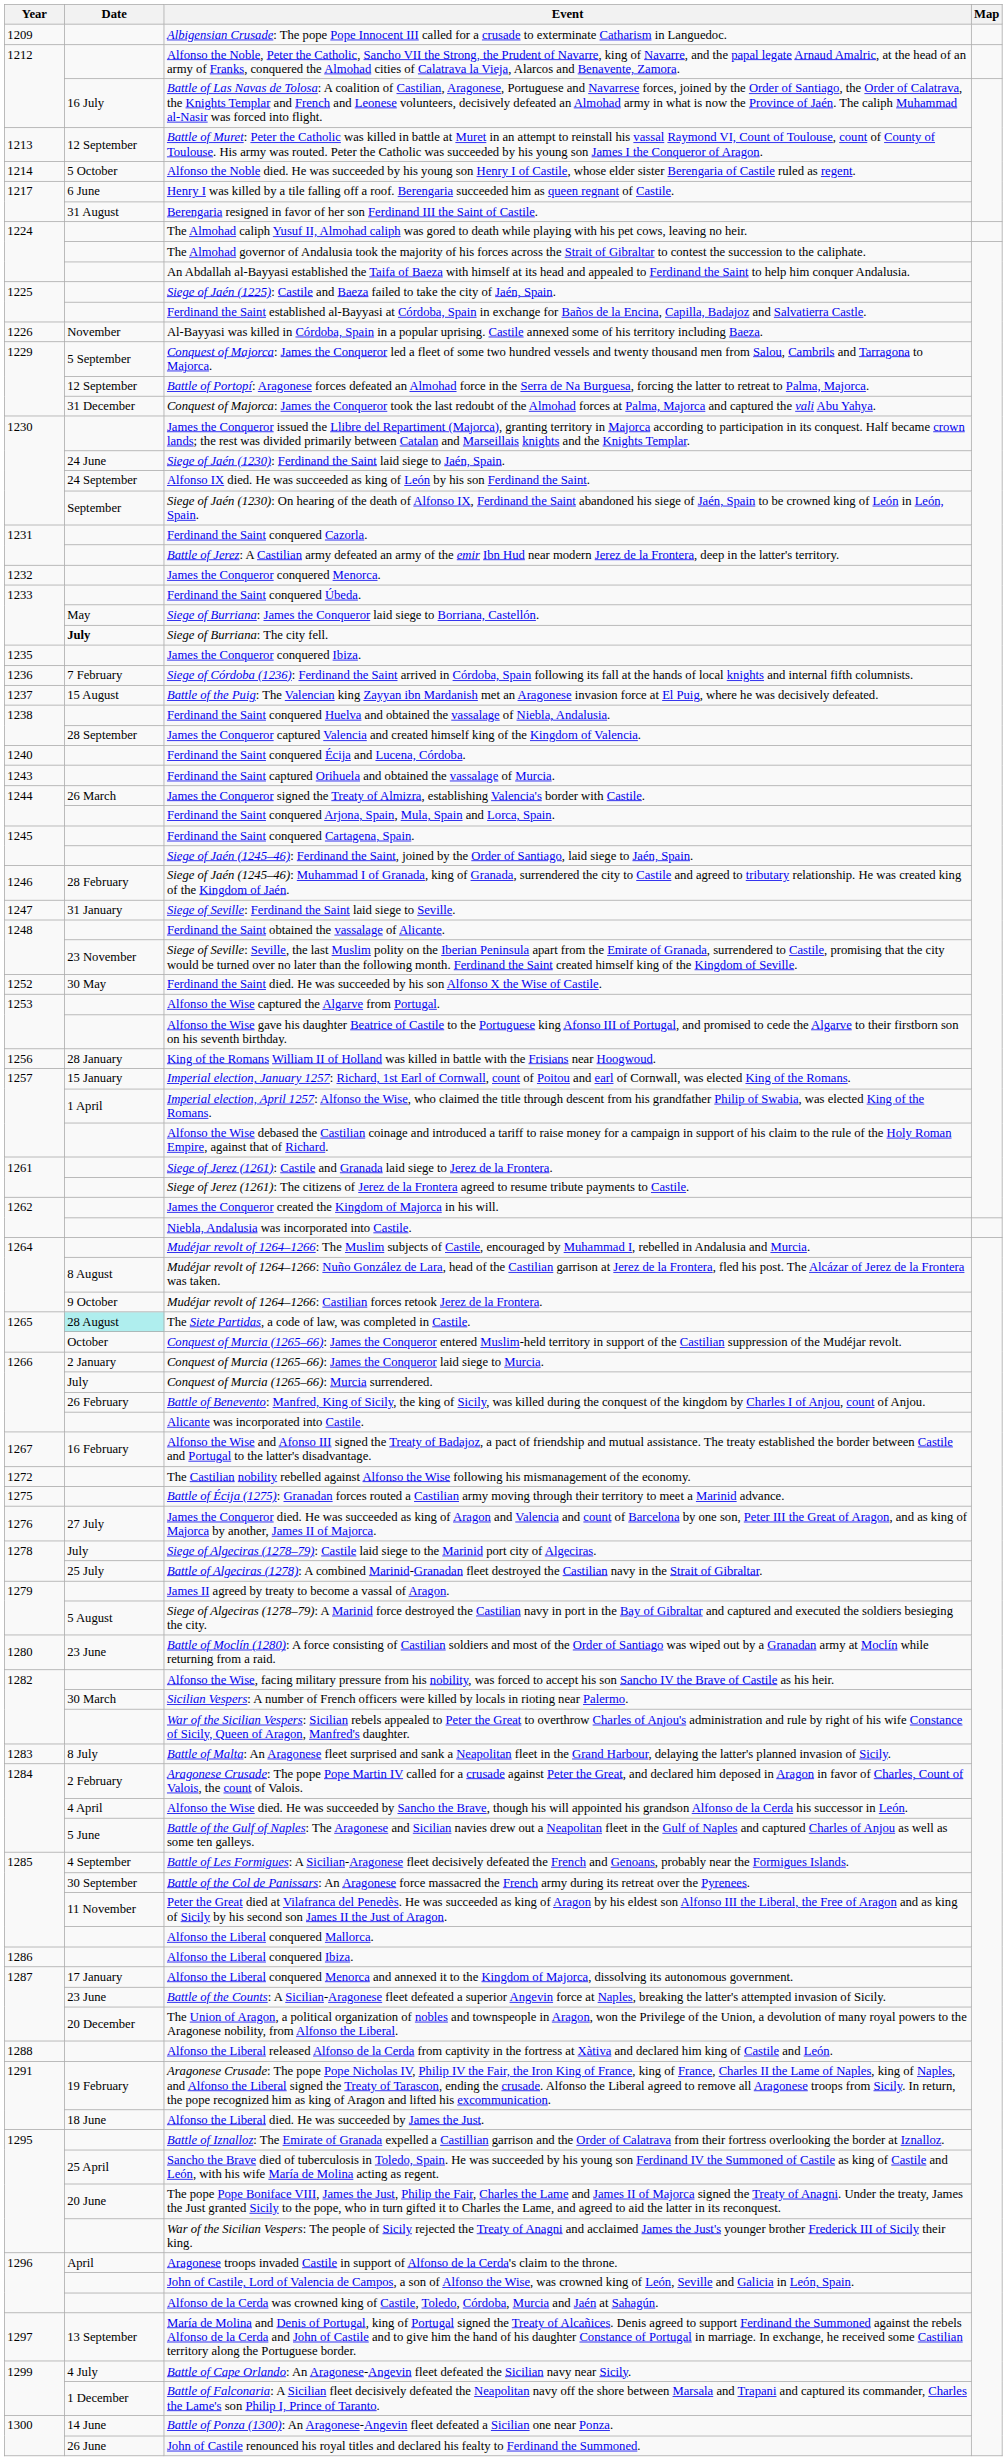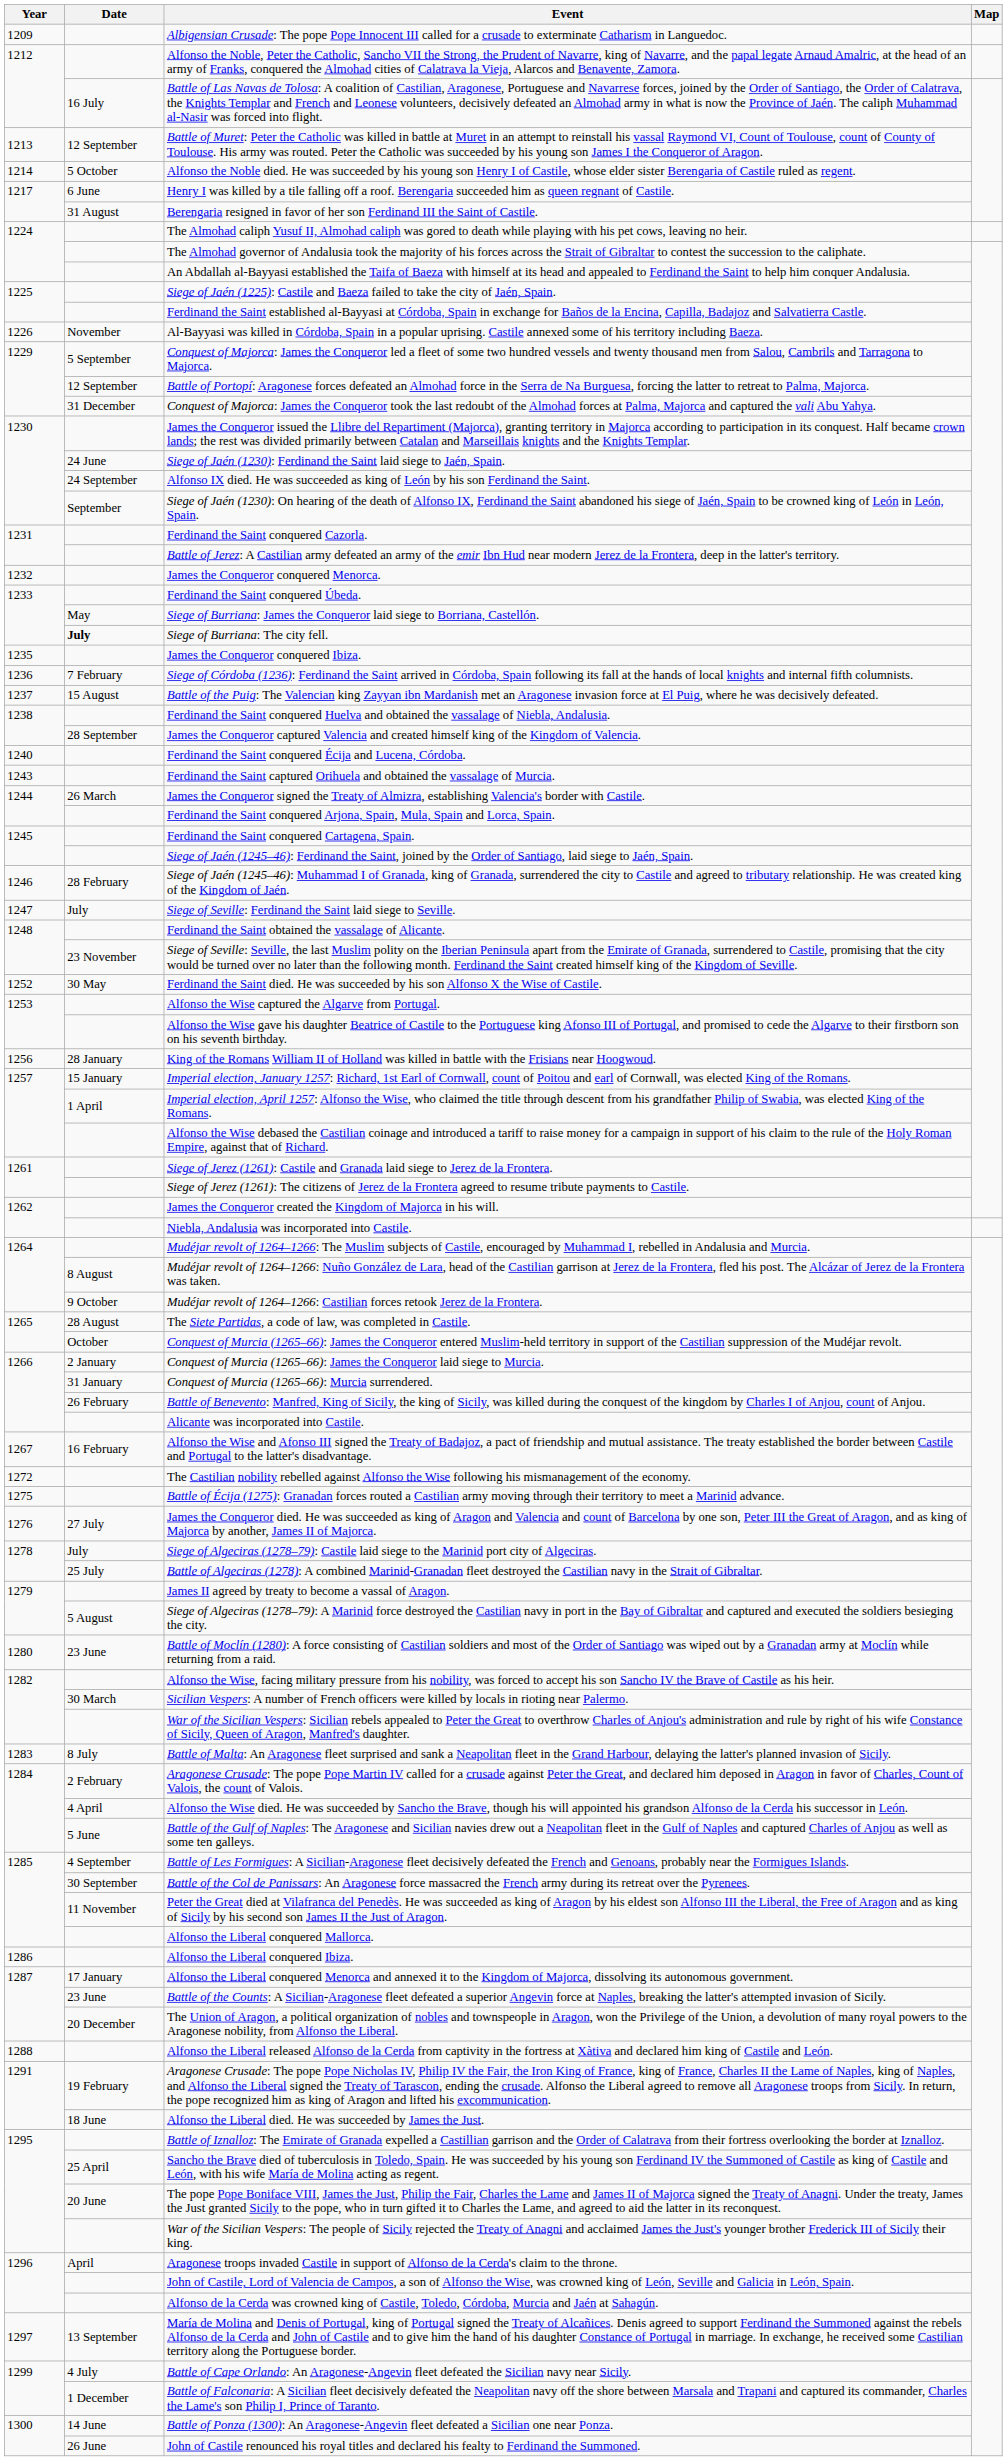Siege of Seville: Ferdinand the Saint laid siege to Seville. | Date: 31 January -> July
The Siete Partidas, a code of law, was completed in Castile. | Date: paleturquoise background -> no background
Conquest of Murcia (1265–66): Murcia surrendered. | Date: July -> 31 January
